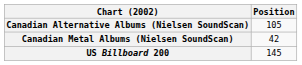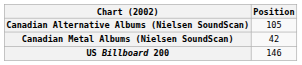US Billboard 200 | Position: 145 -> 146
